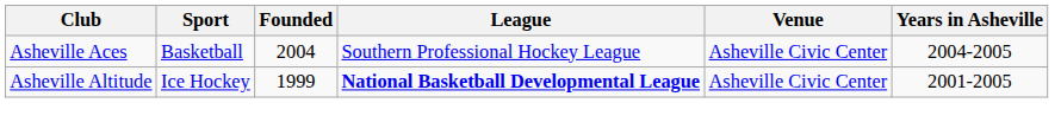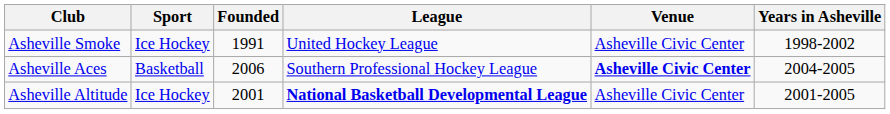+ row: Asheville Smoke | Ice Hockey | 1991 | United Hockey League | Asheville Civic Center | 1998-2002
Asheville Aces | Founded: 2004 -> 2006
Asheville Aces | Venue: normal -> bold
Asheville Altitude | Founded: 1999 -> 2001
